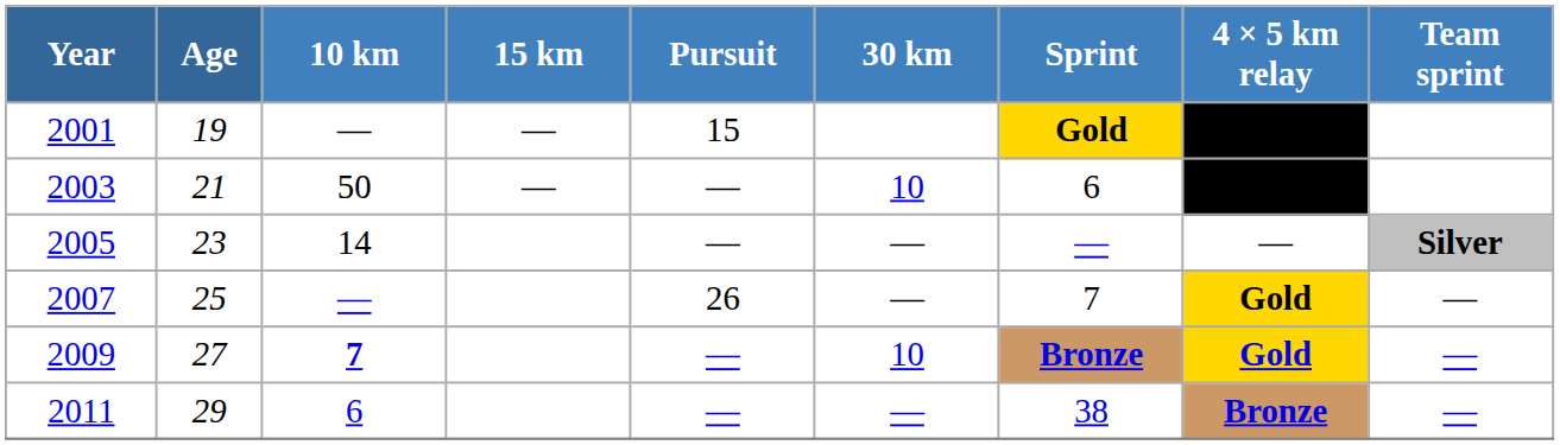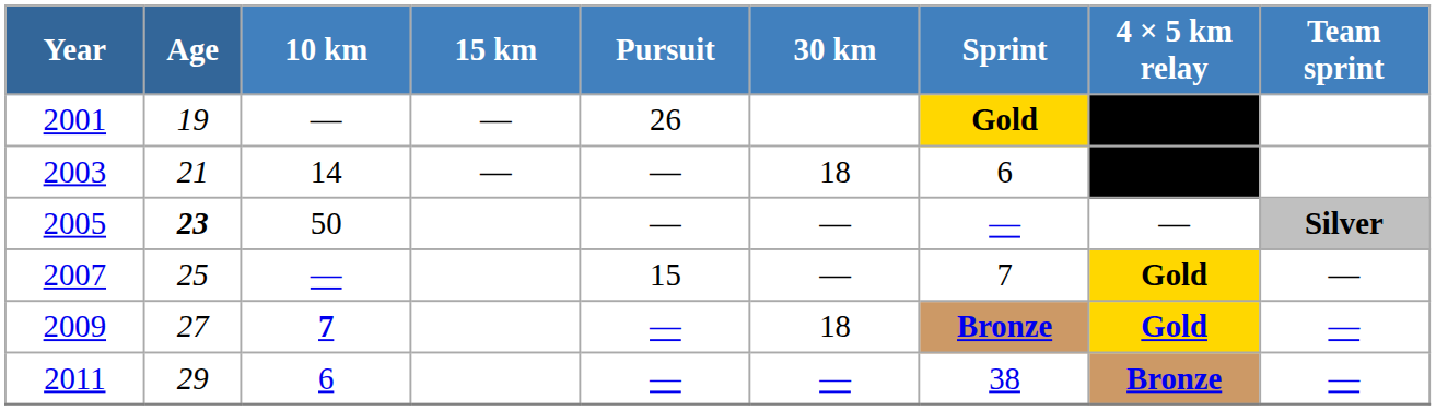2001 | Pursuit: 15 -> 26
2003 | 10 km: 50 -> 14
2003 | 30 km: 10 -> 18
2005 | Age: normal -> bold
2005 | 10 km: 14 -> 50
2007 | Pursuit: 26 -> 15
2009 | 30 km: 10 -> 18
